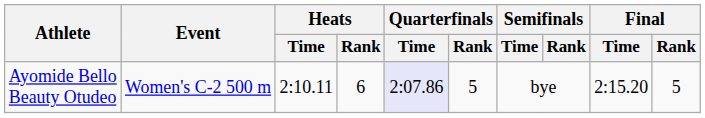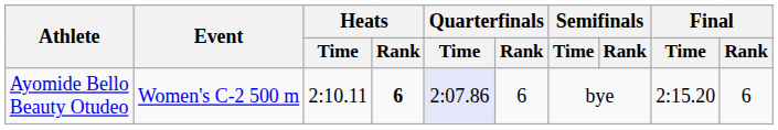Ayomide Bello Beauty Otudeo | Heats / Rank: normal -> bold
Ayomide Bello Beauty Otudeo | Quarterfinals / Rank: 5 -> 6
Ayomide Bello Beauty Otudeo | Final / Rank: 5 -> 6
